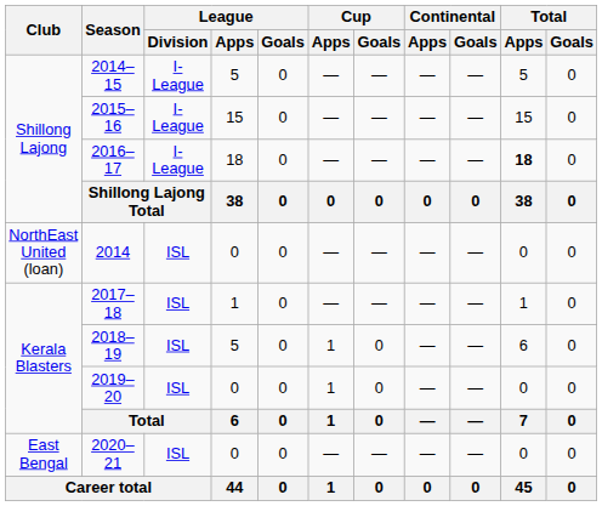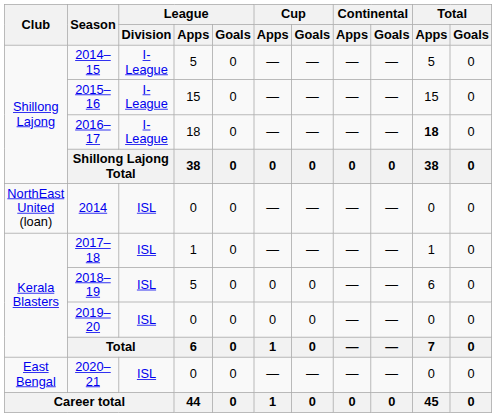2018–19 | Cup / Apps: 1 -> 0
2019–20 | Cup / Apps: 1 -> 0
